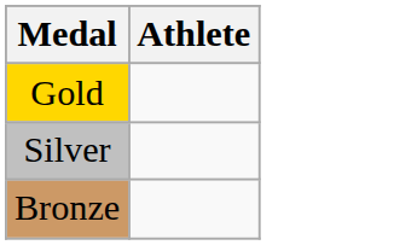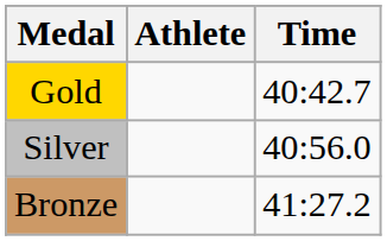+ column: Time | 40:42.7 | 40:56.0 | 41:27.2
